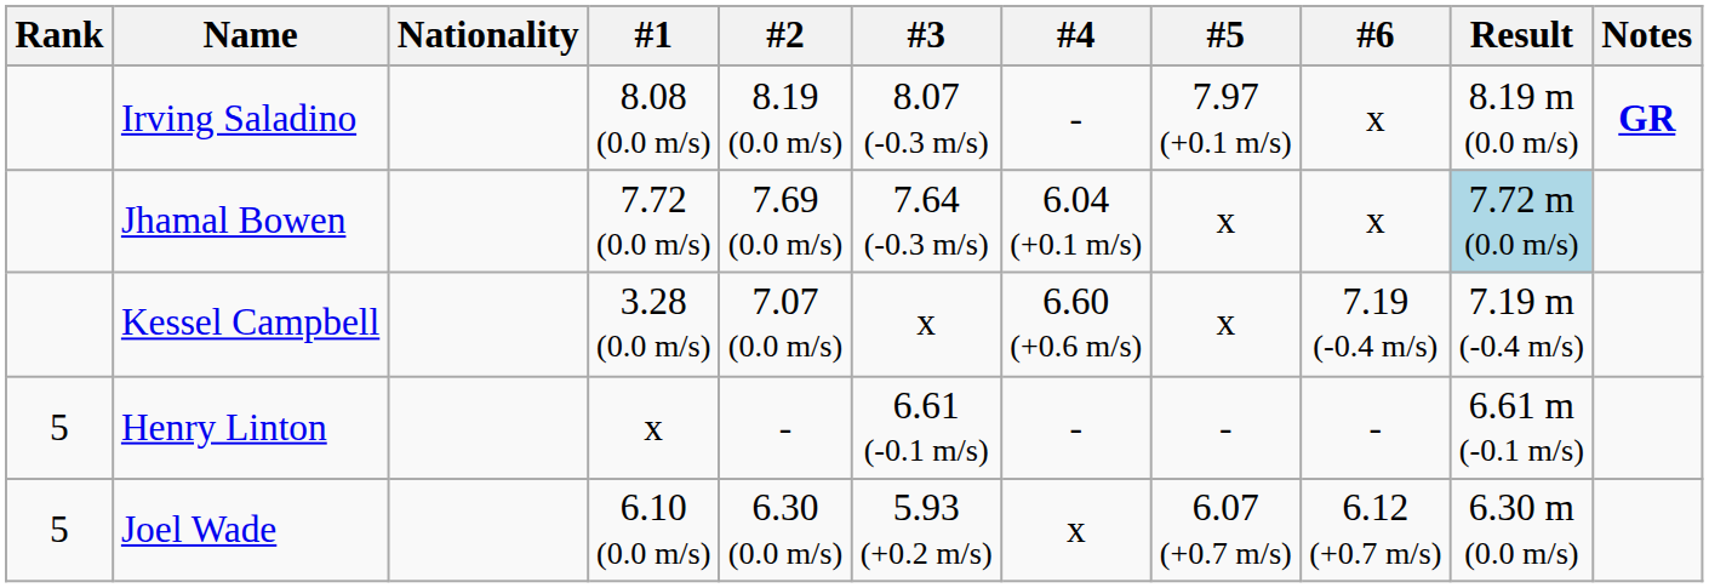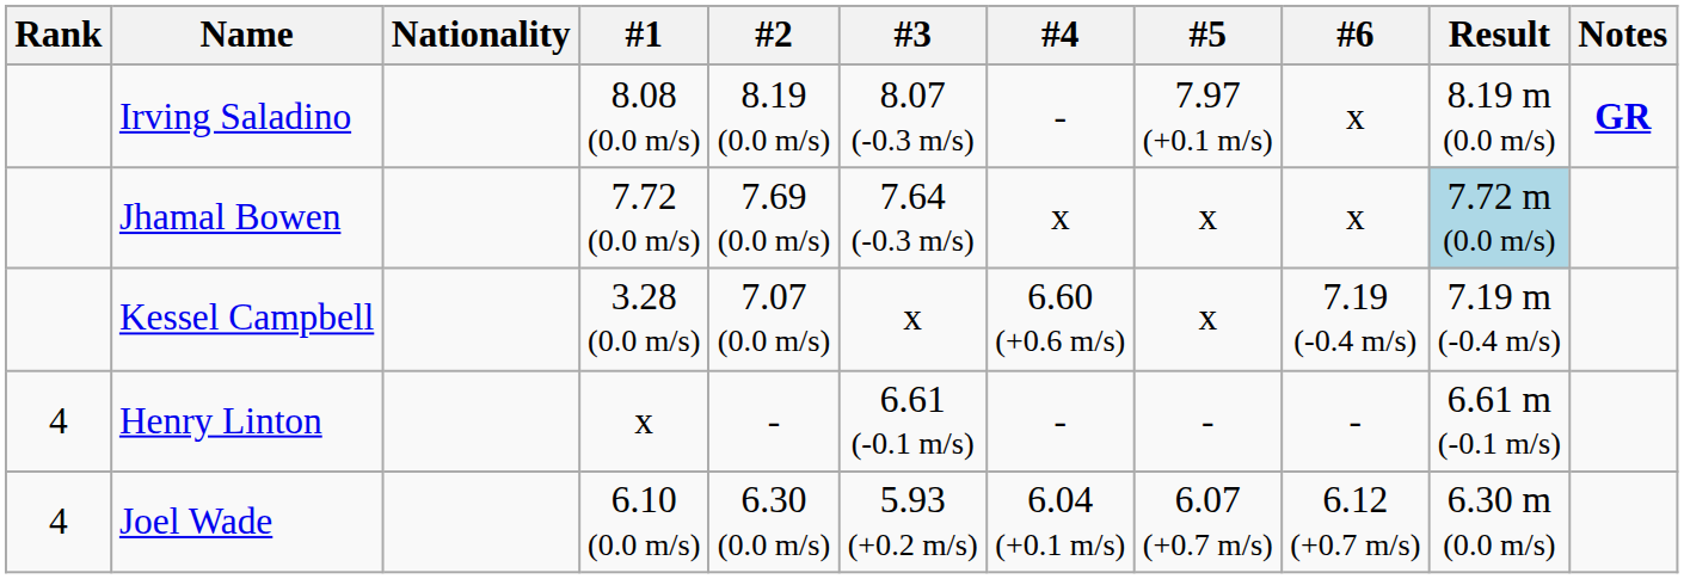Jhamal Bowen | #4: 6.04 (+0.1 m/s) -> x
Henry Linton | Rank: 5 -> 4
Joel Wade | Rank: 5 -> 4
Joel Wade | #4: x -> 6.04 (+0.1 m/s)
